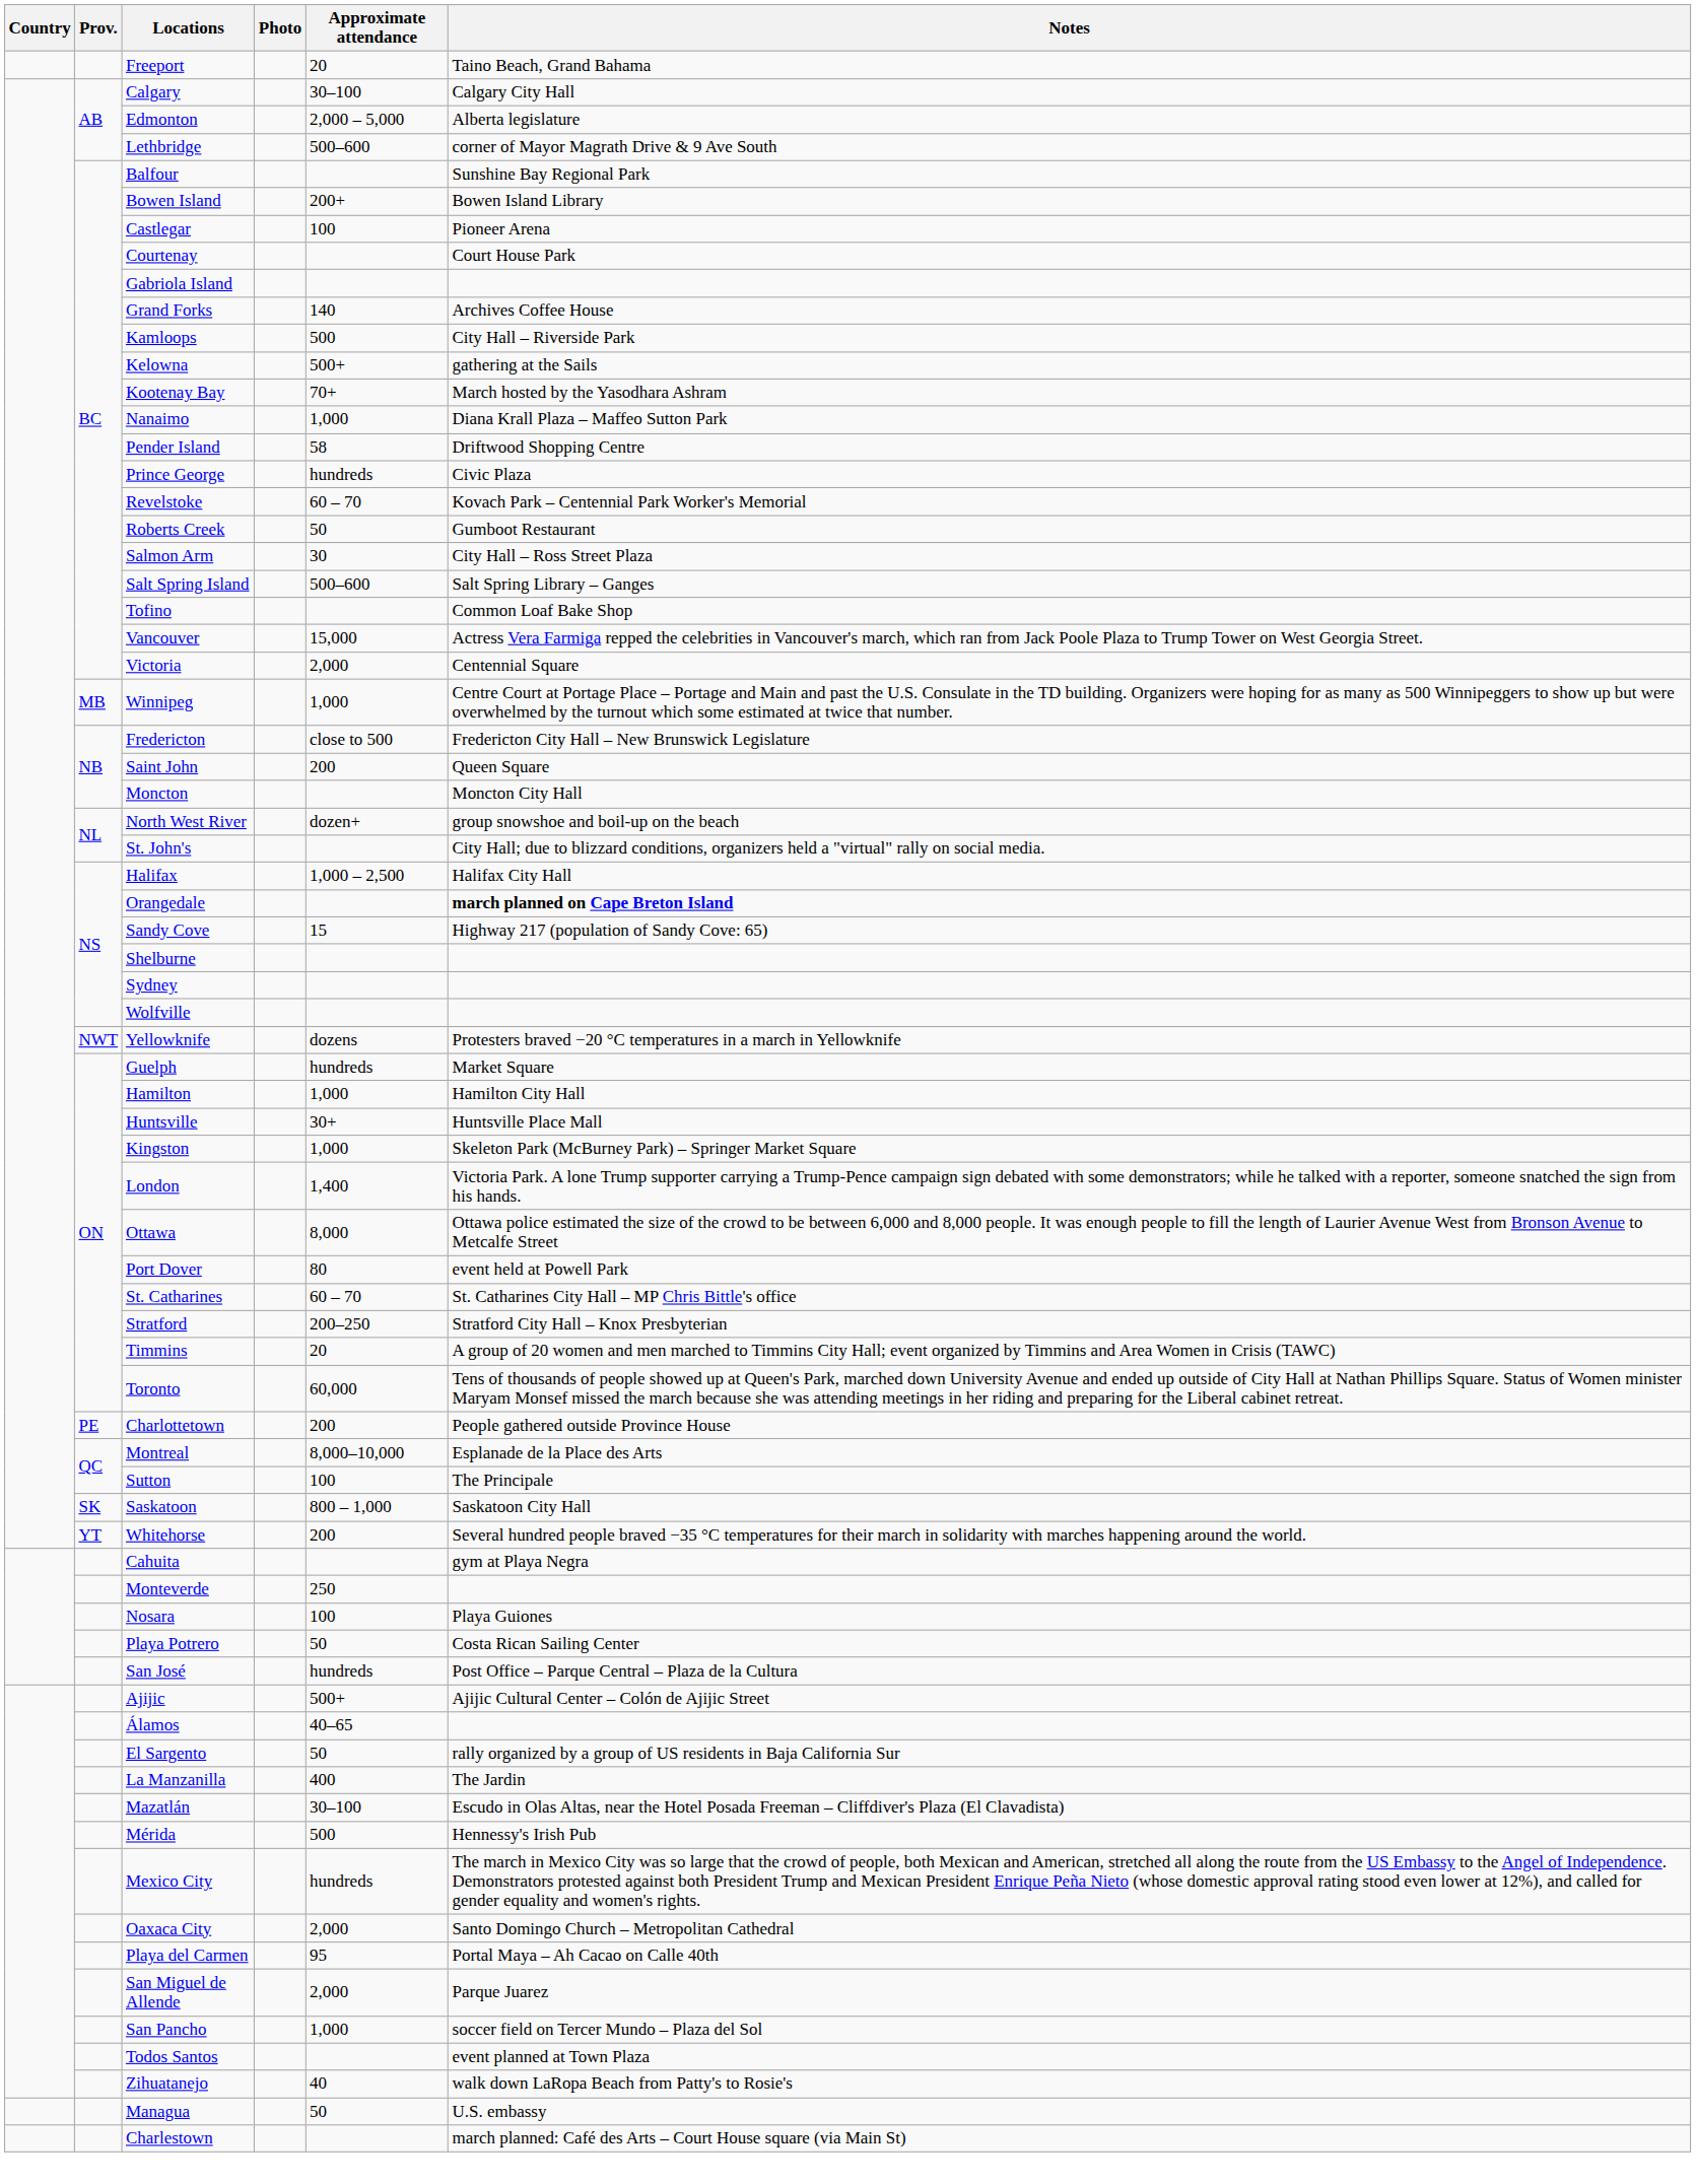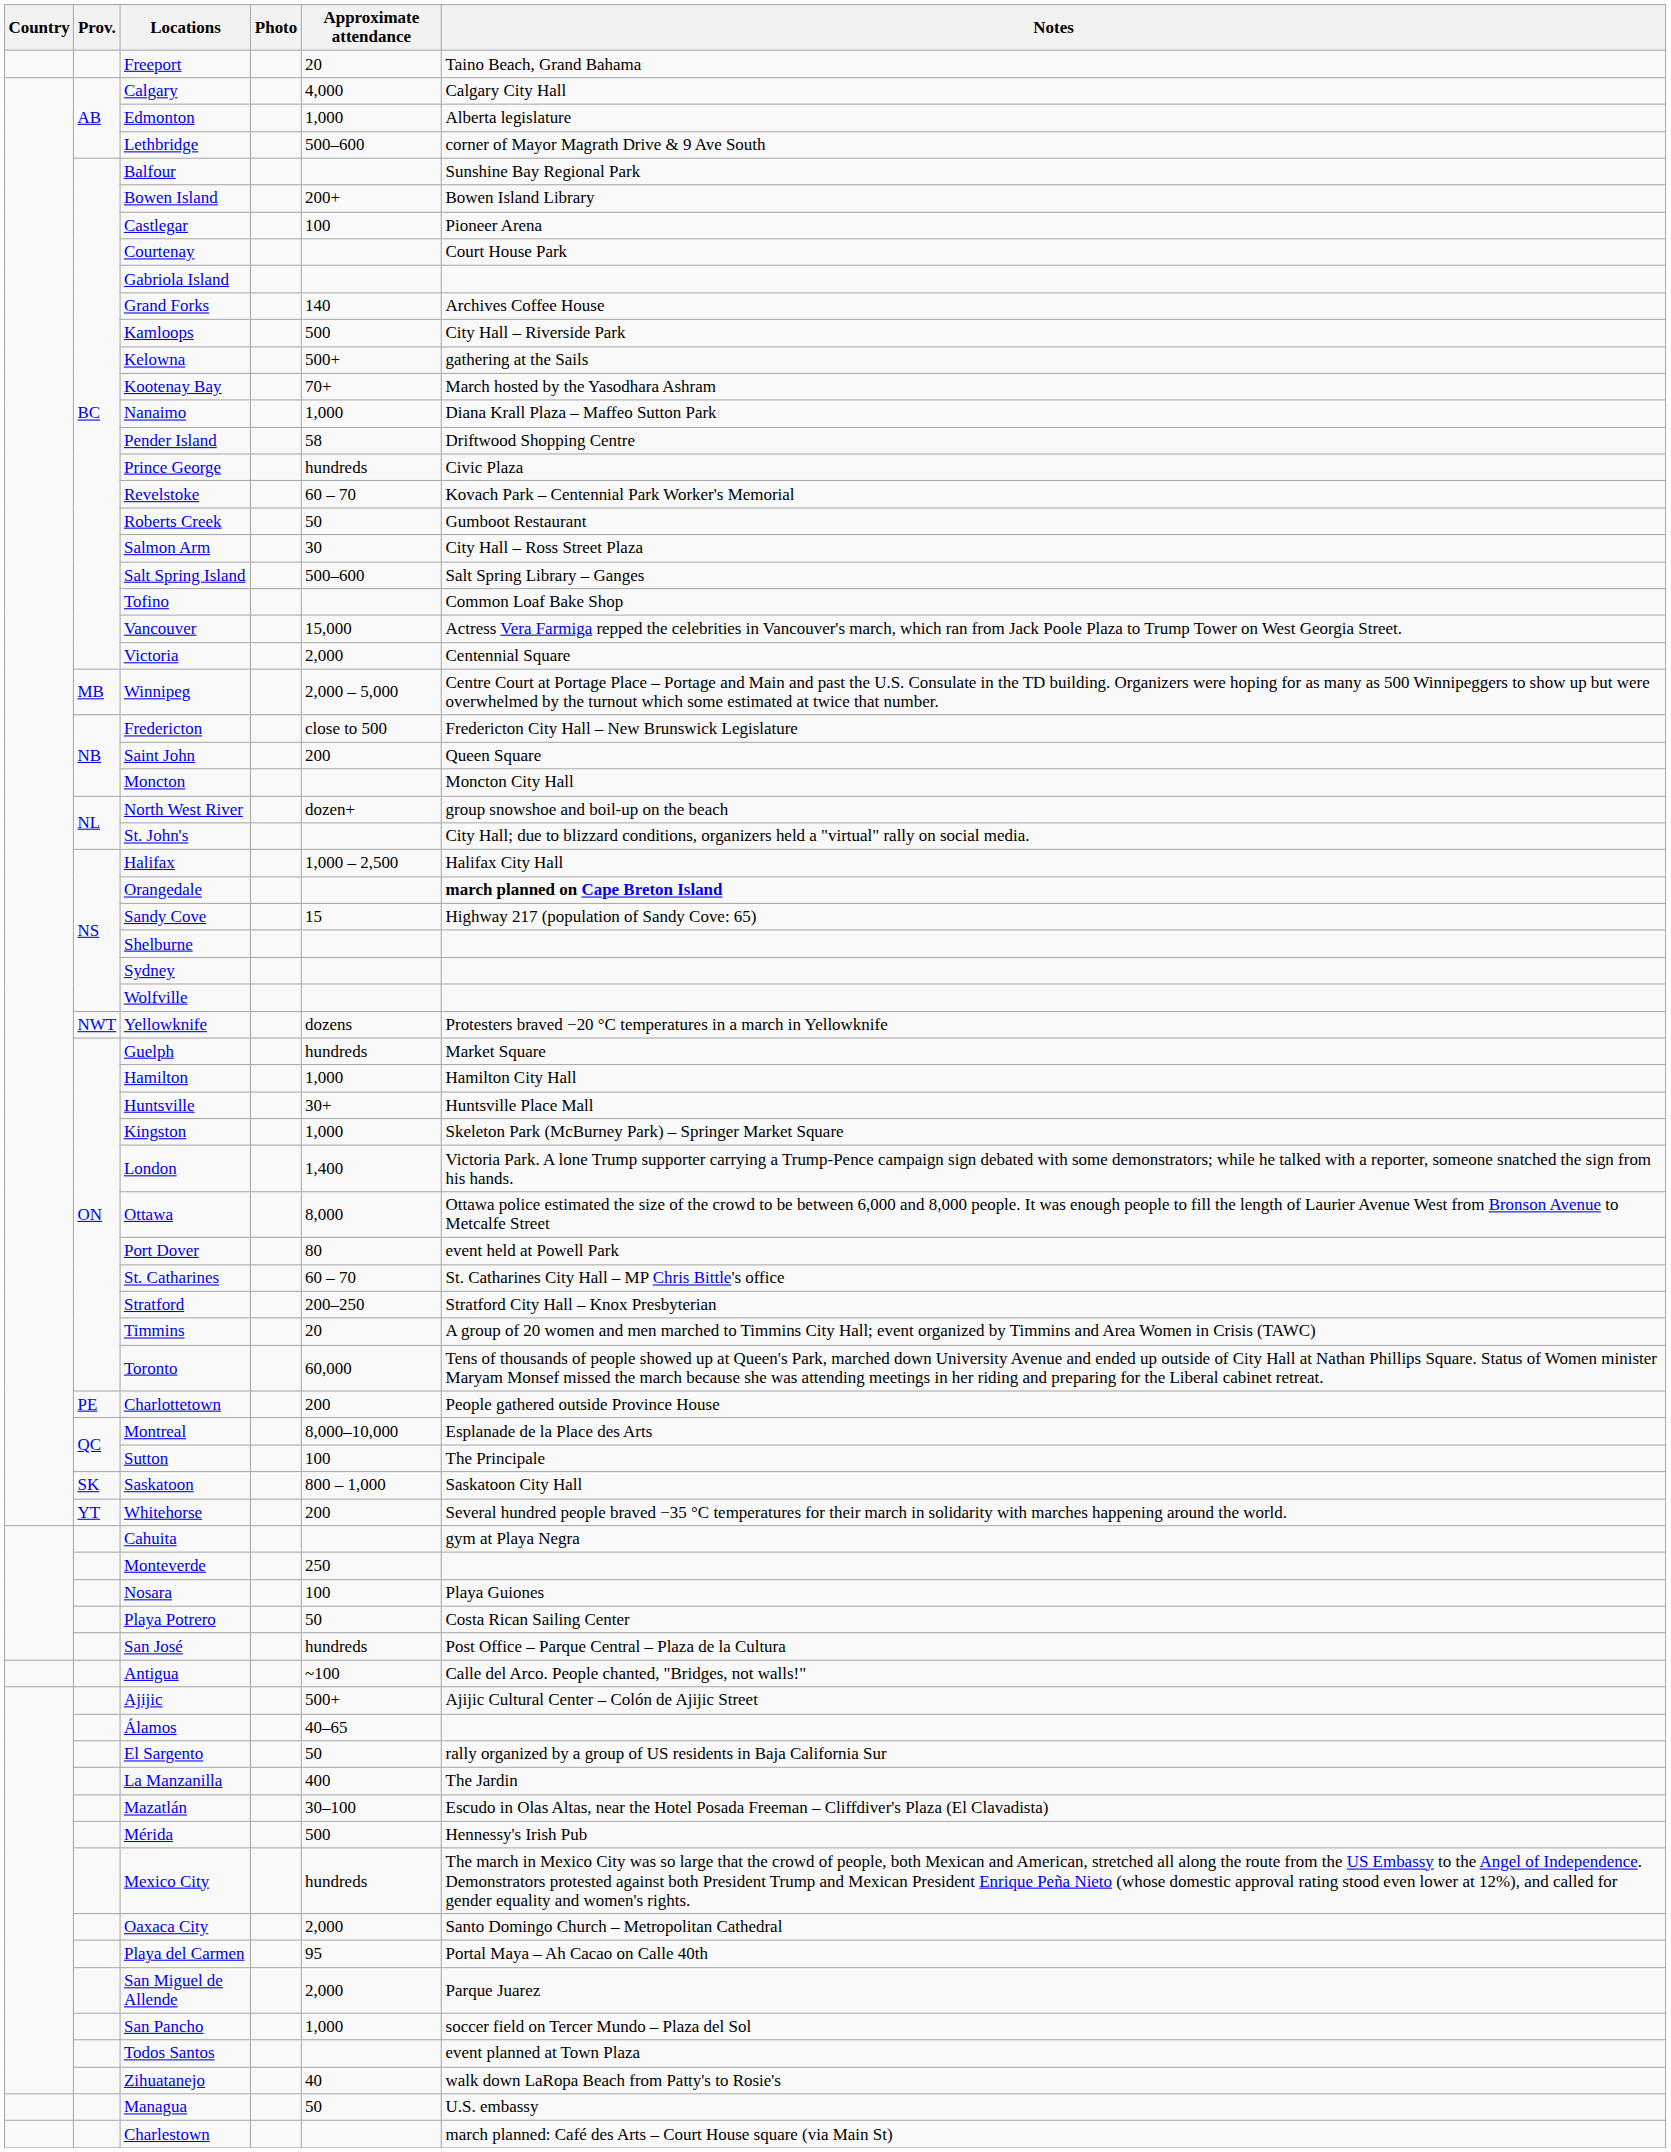Calgary | Approximate attendance: 30–100 -> 4,000
Edmonton | Approximate attendance: 2,000 – 5,000 -> 1,000
Winnipeg | Approximate attendance: 1,000 -> 2,000 – 5,000
+ row: Antigua | ~100 | Calle del Arco. People chanted, "Bridges, not walls!"
